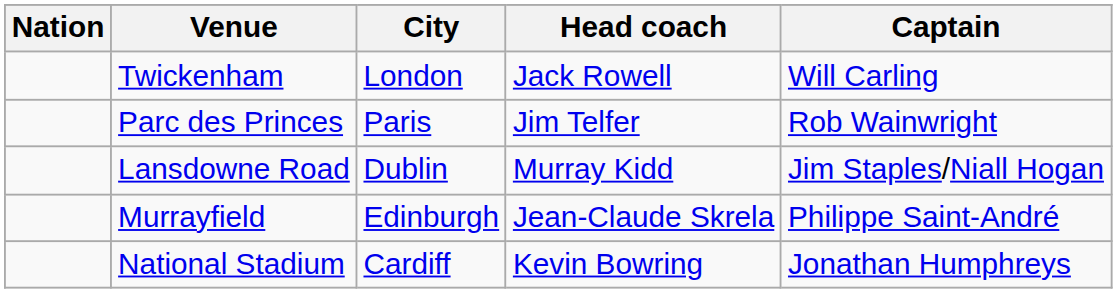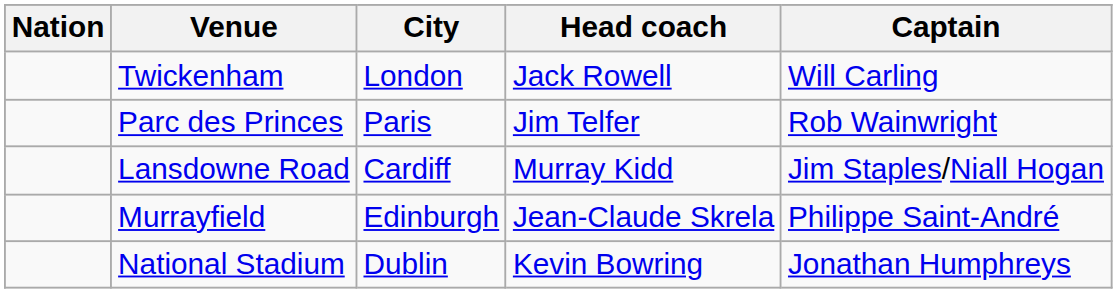Lansdowne Road | City: Dublin -> Cardiff
National Stadium | City: Cardiff -> Dublin
